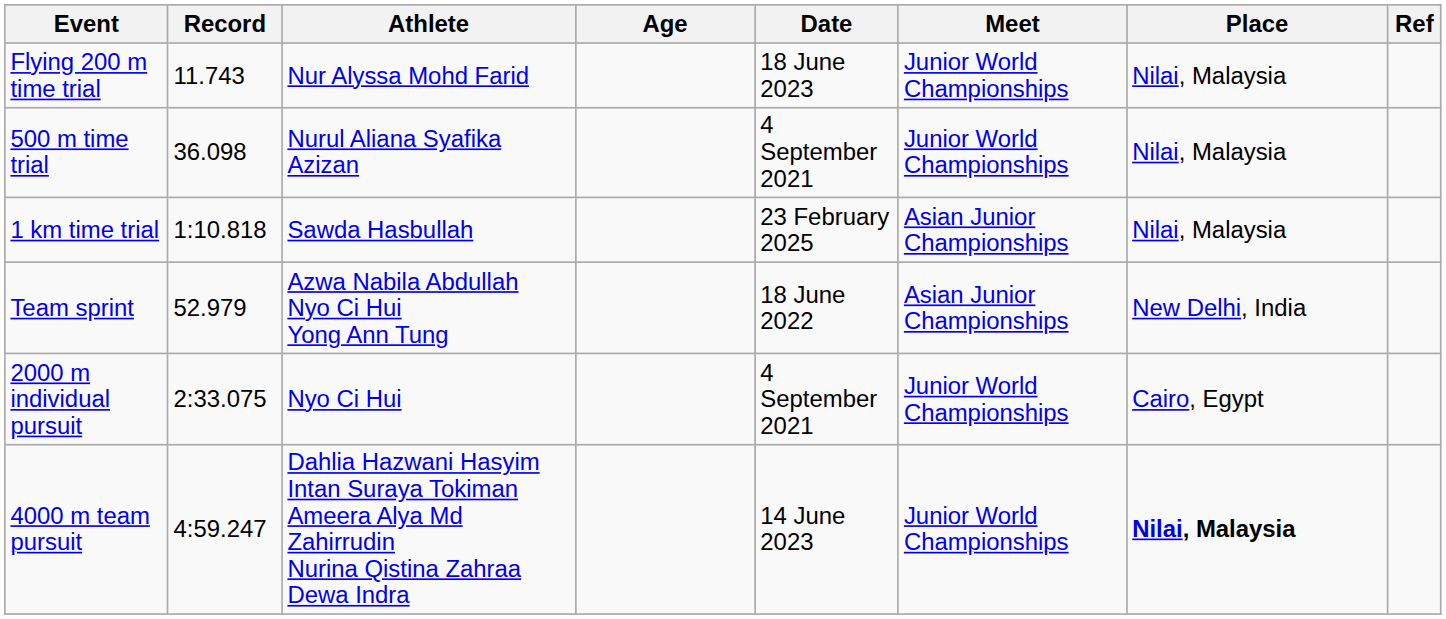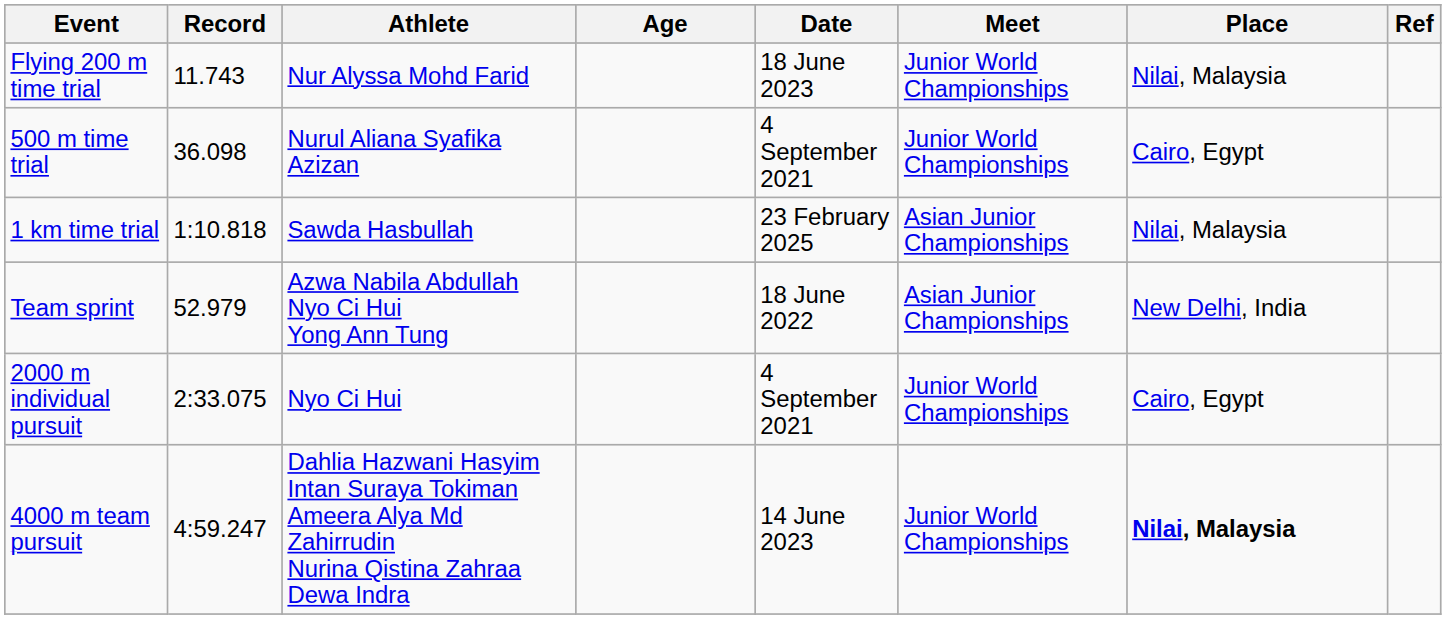500 m time trial | Place: Nilai, Malaysia -> Cairo, Egypt
